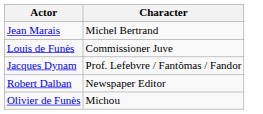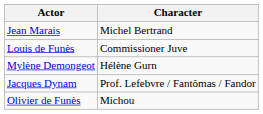+ row: Mylène Demongeot | Hélène Gurn
- row: Robert Dalban | Newspaper Editor
